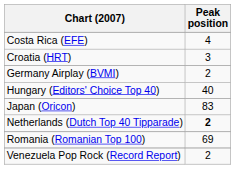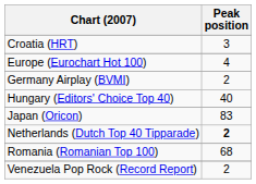- row: Costa Rica (EFE) | 4
+ row: Europe (Eurochart Hot 100) | 4
Romania (Romanian Top 100) | Peak position: 69 -> 68
